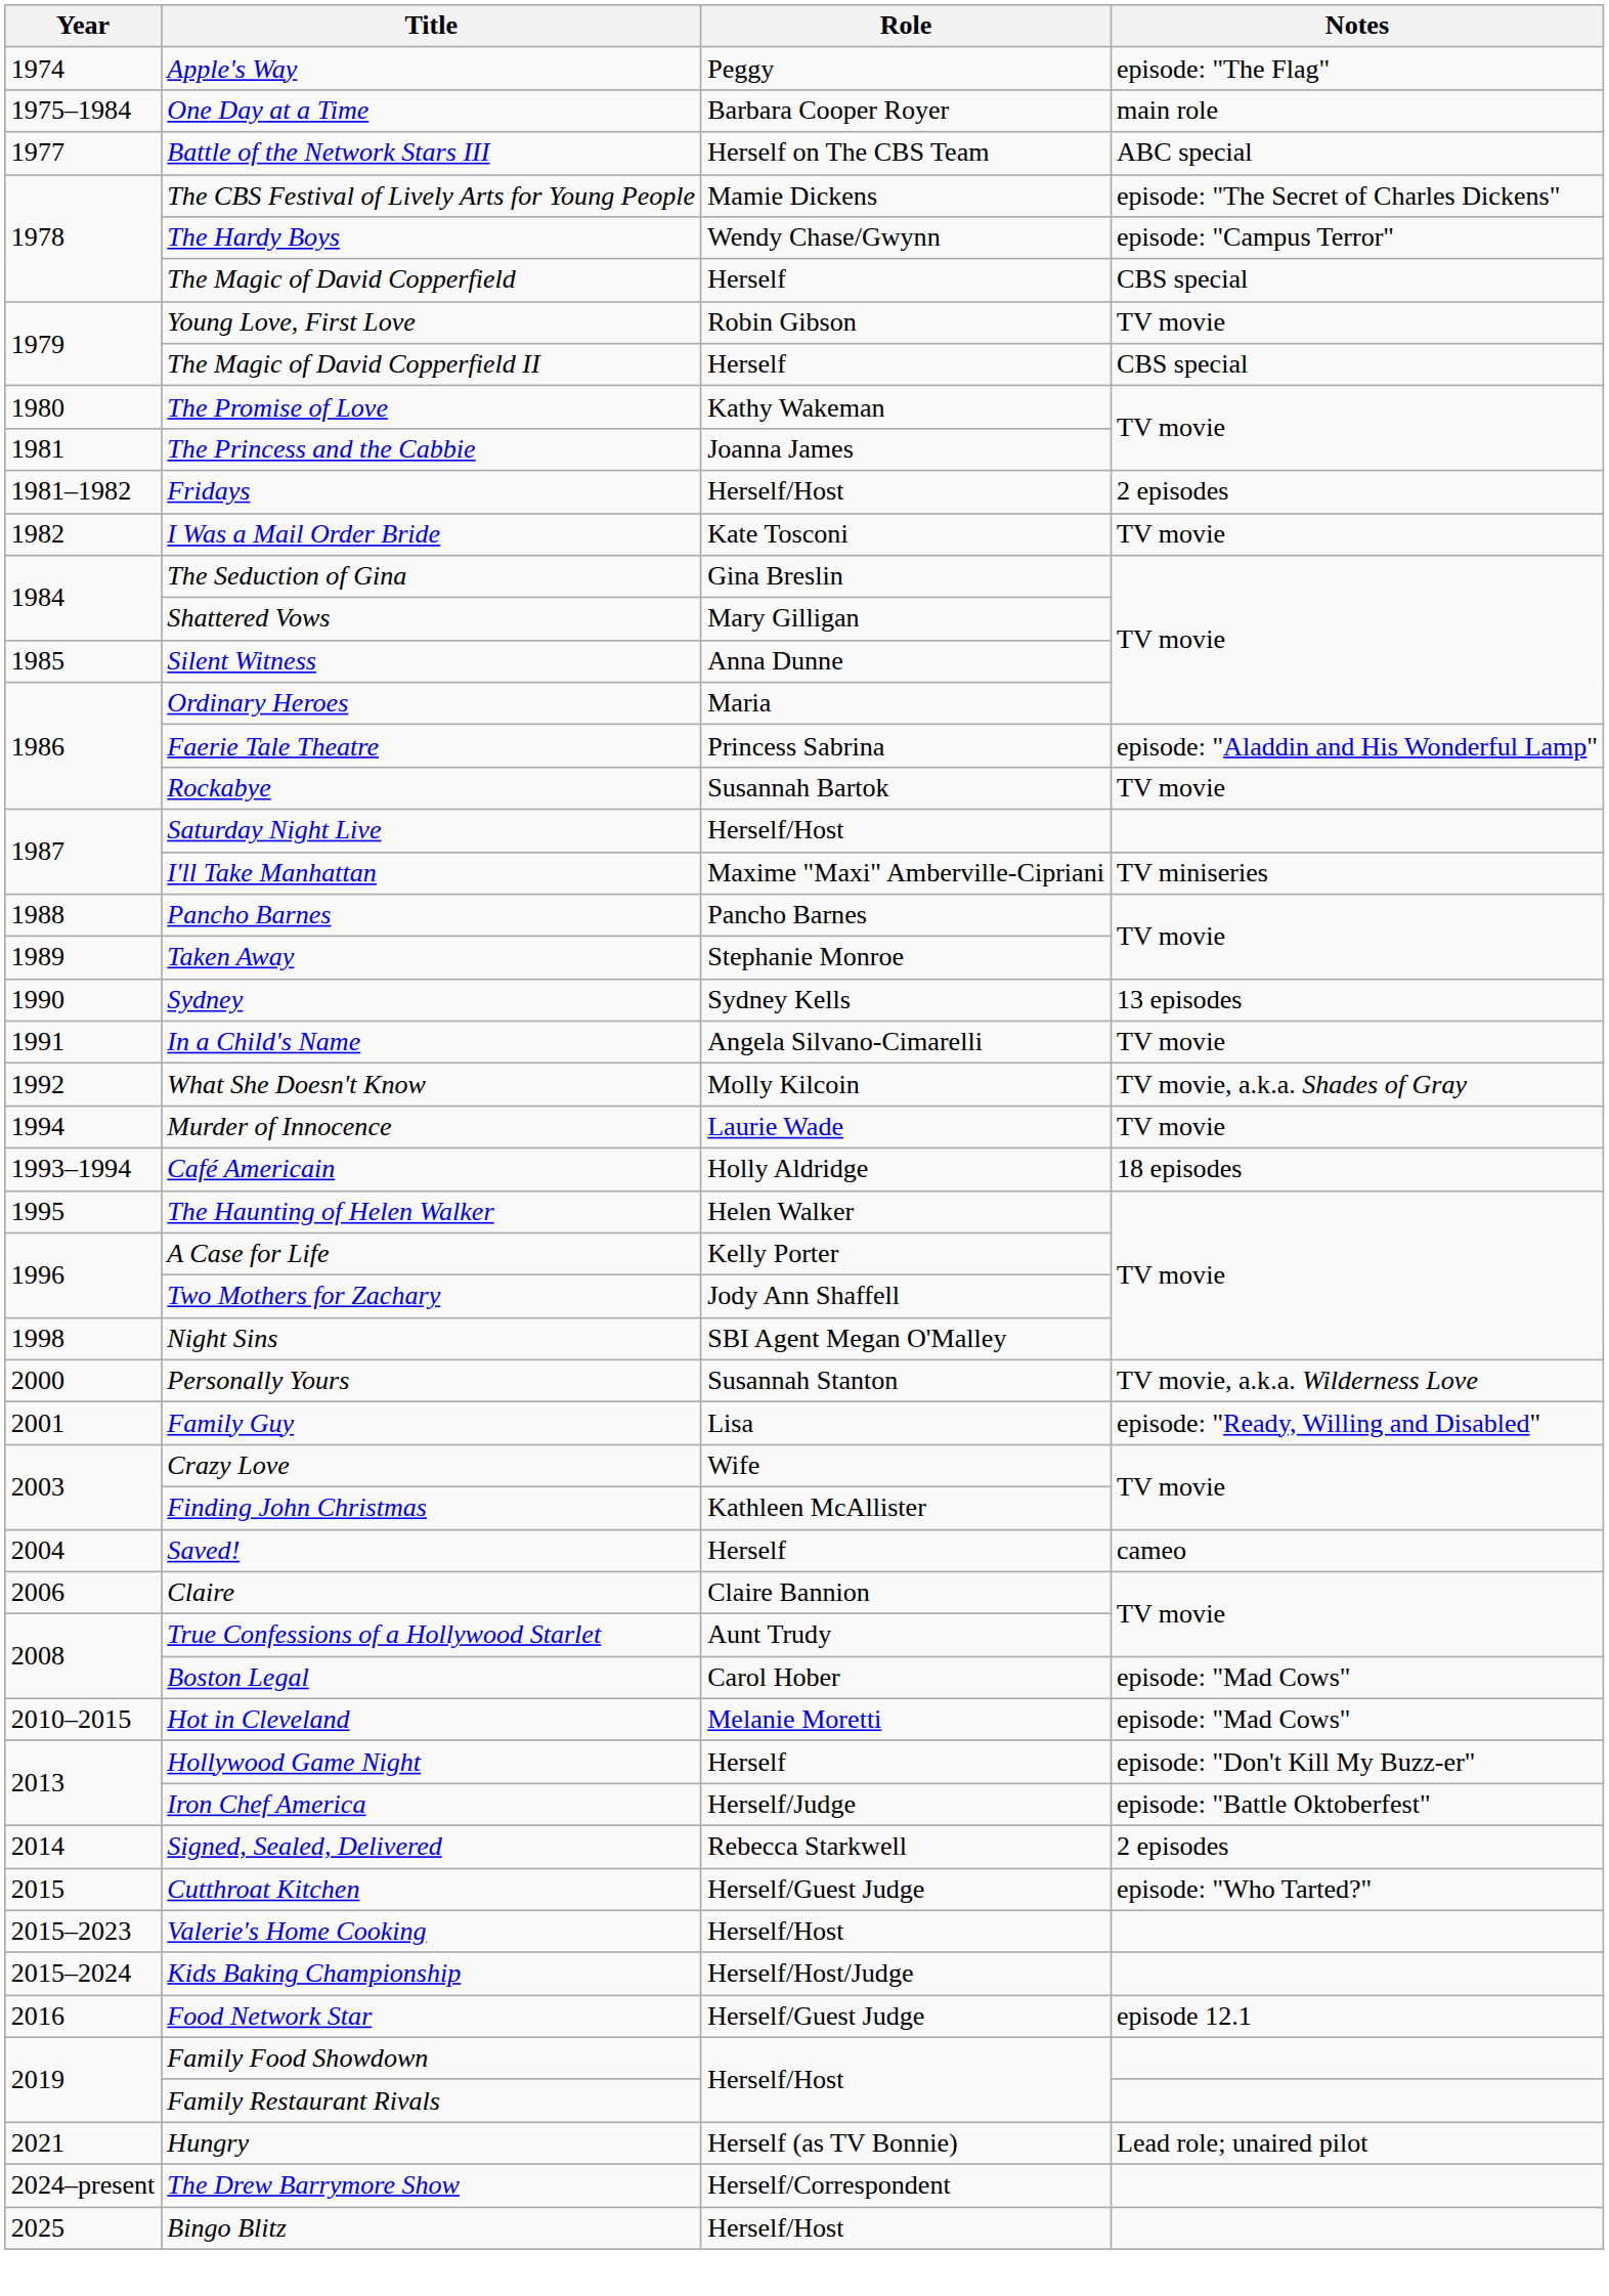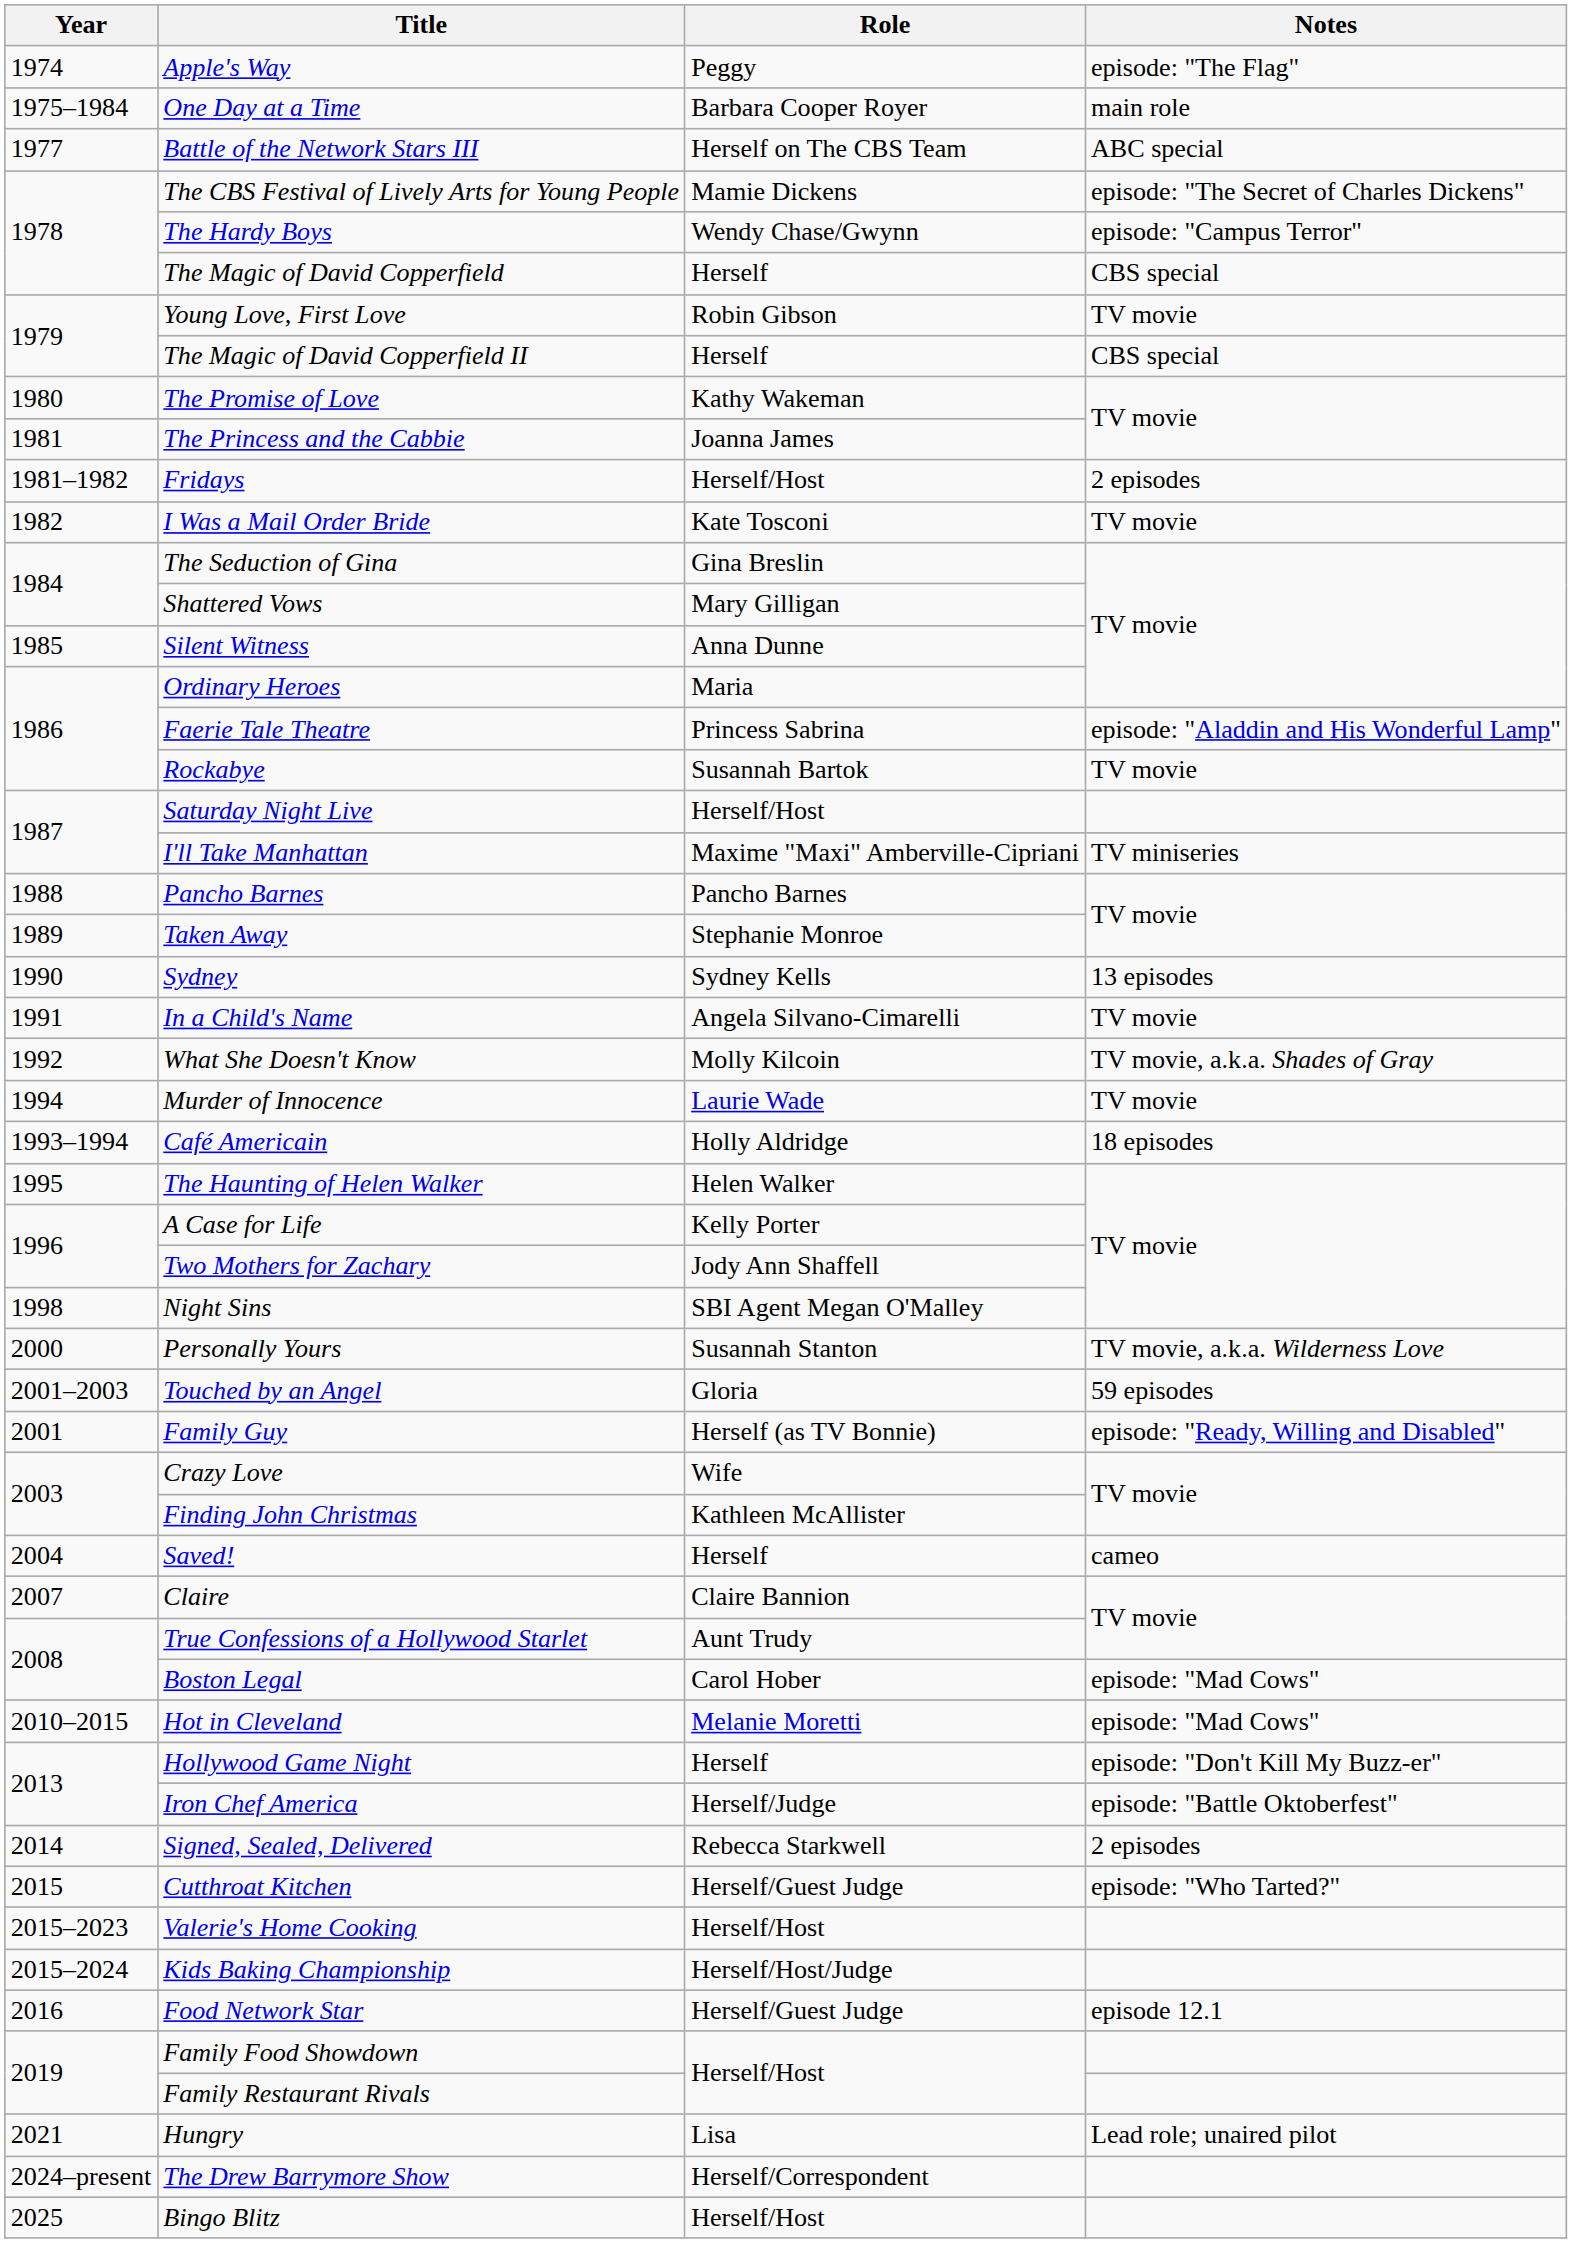+ row: 2001–2003 | Touched by an Angel | Gloria | 59 episodes
Family Guy | Role: Lisa -> Herself (as TV Bonnie)
Claire | Year: 2006 -> 2007
Hungry | Role: Herself (as TV Bonnie) -> Lisa
